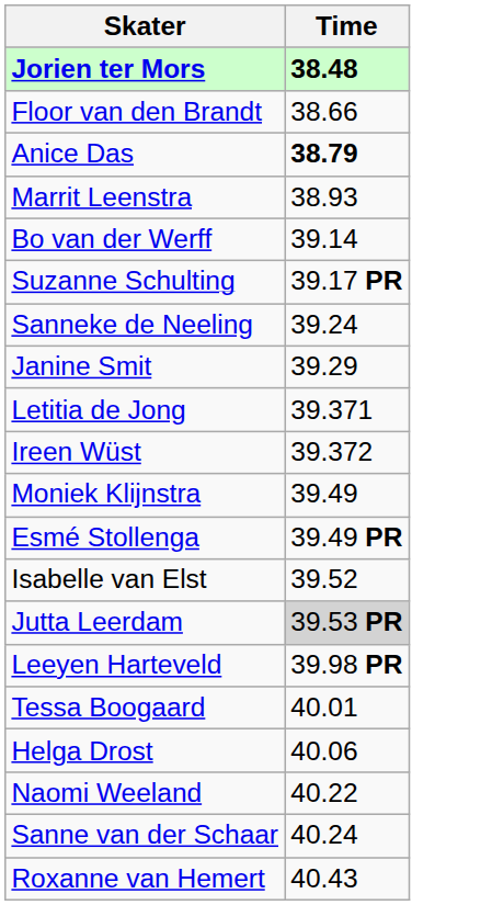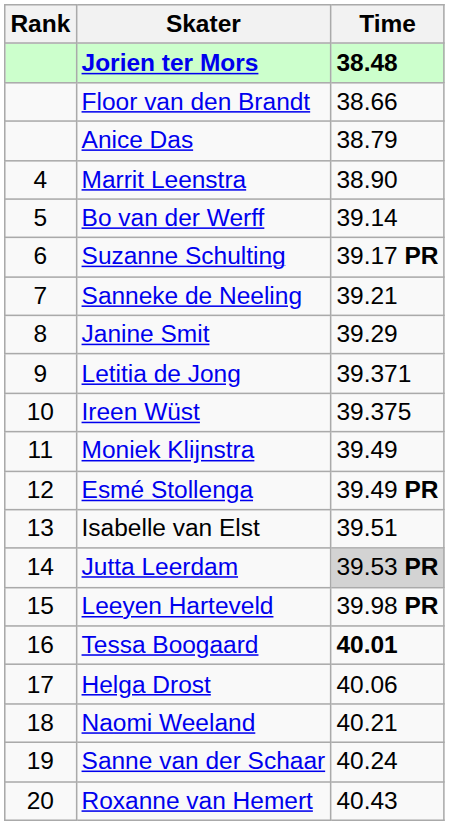+ column: Rank | 4 | 5 | 6 | 7 | 8 | 9 | 10 | 11 | 12 | 13 | 14 | 15 | 16 | 17 | 18 | 19 | 20
Anice Das | Time: bold -> normal
Marrit Leenstra | Time: 38.93 -> 38.90
Sanneke de Neeling | Time: 39.24 -> 39.21
Ireen Wüst | Time: 39.372 -> 39.375
Isabelle van Elst | Time: 39.52 -> 39.51
Tessa Boogaard | Time: normal -> bold
Naomi Weeland | Time: 40.22 -> 40.21
